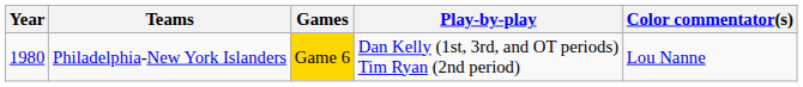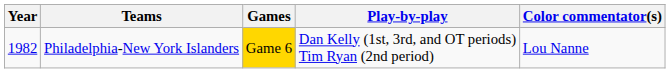Philadelphia-New York Islanders | Year: 1980 -> 1982
